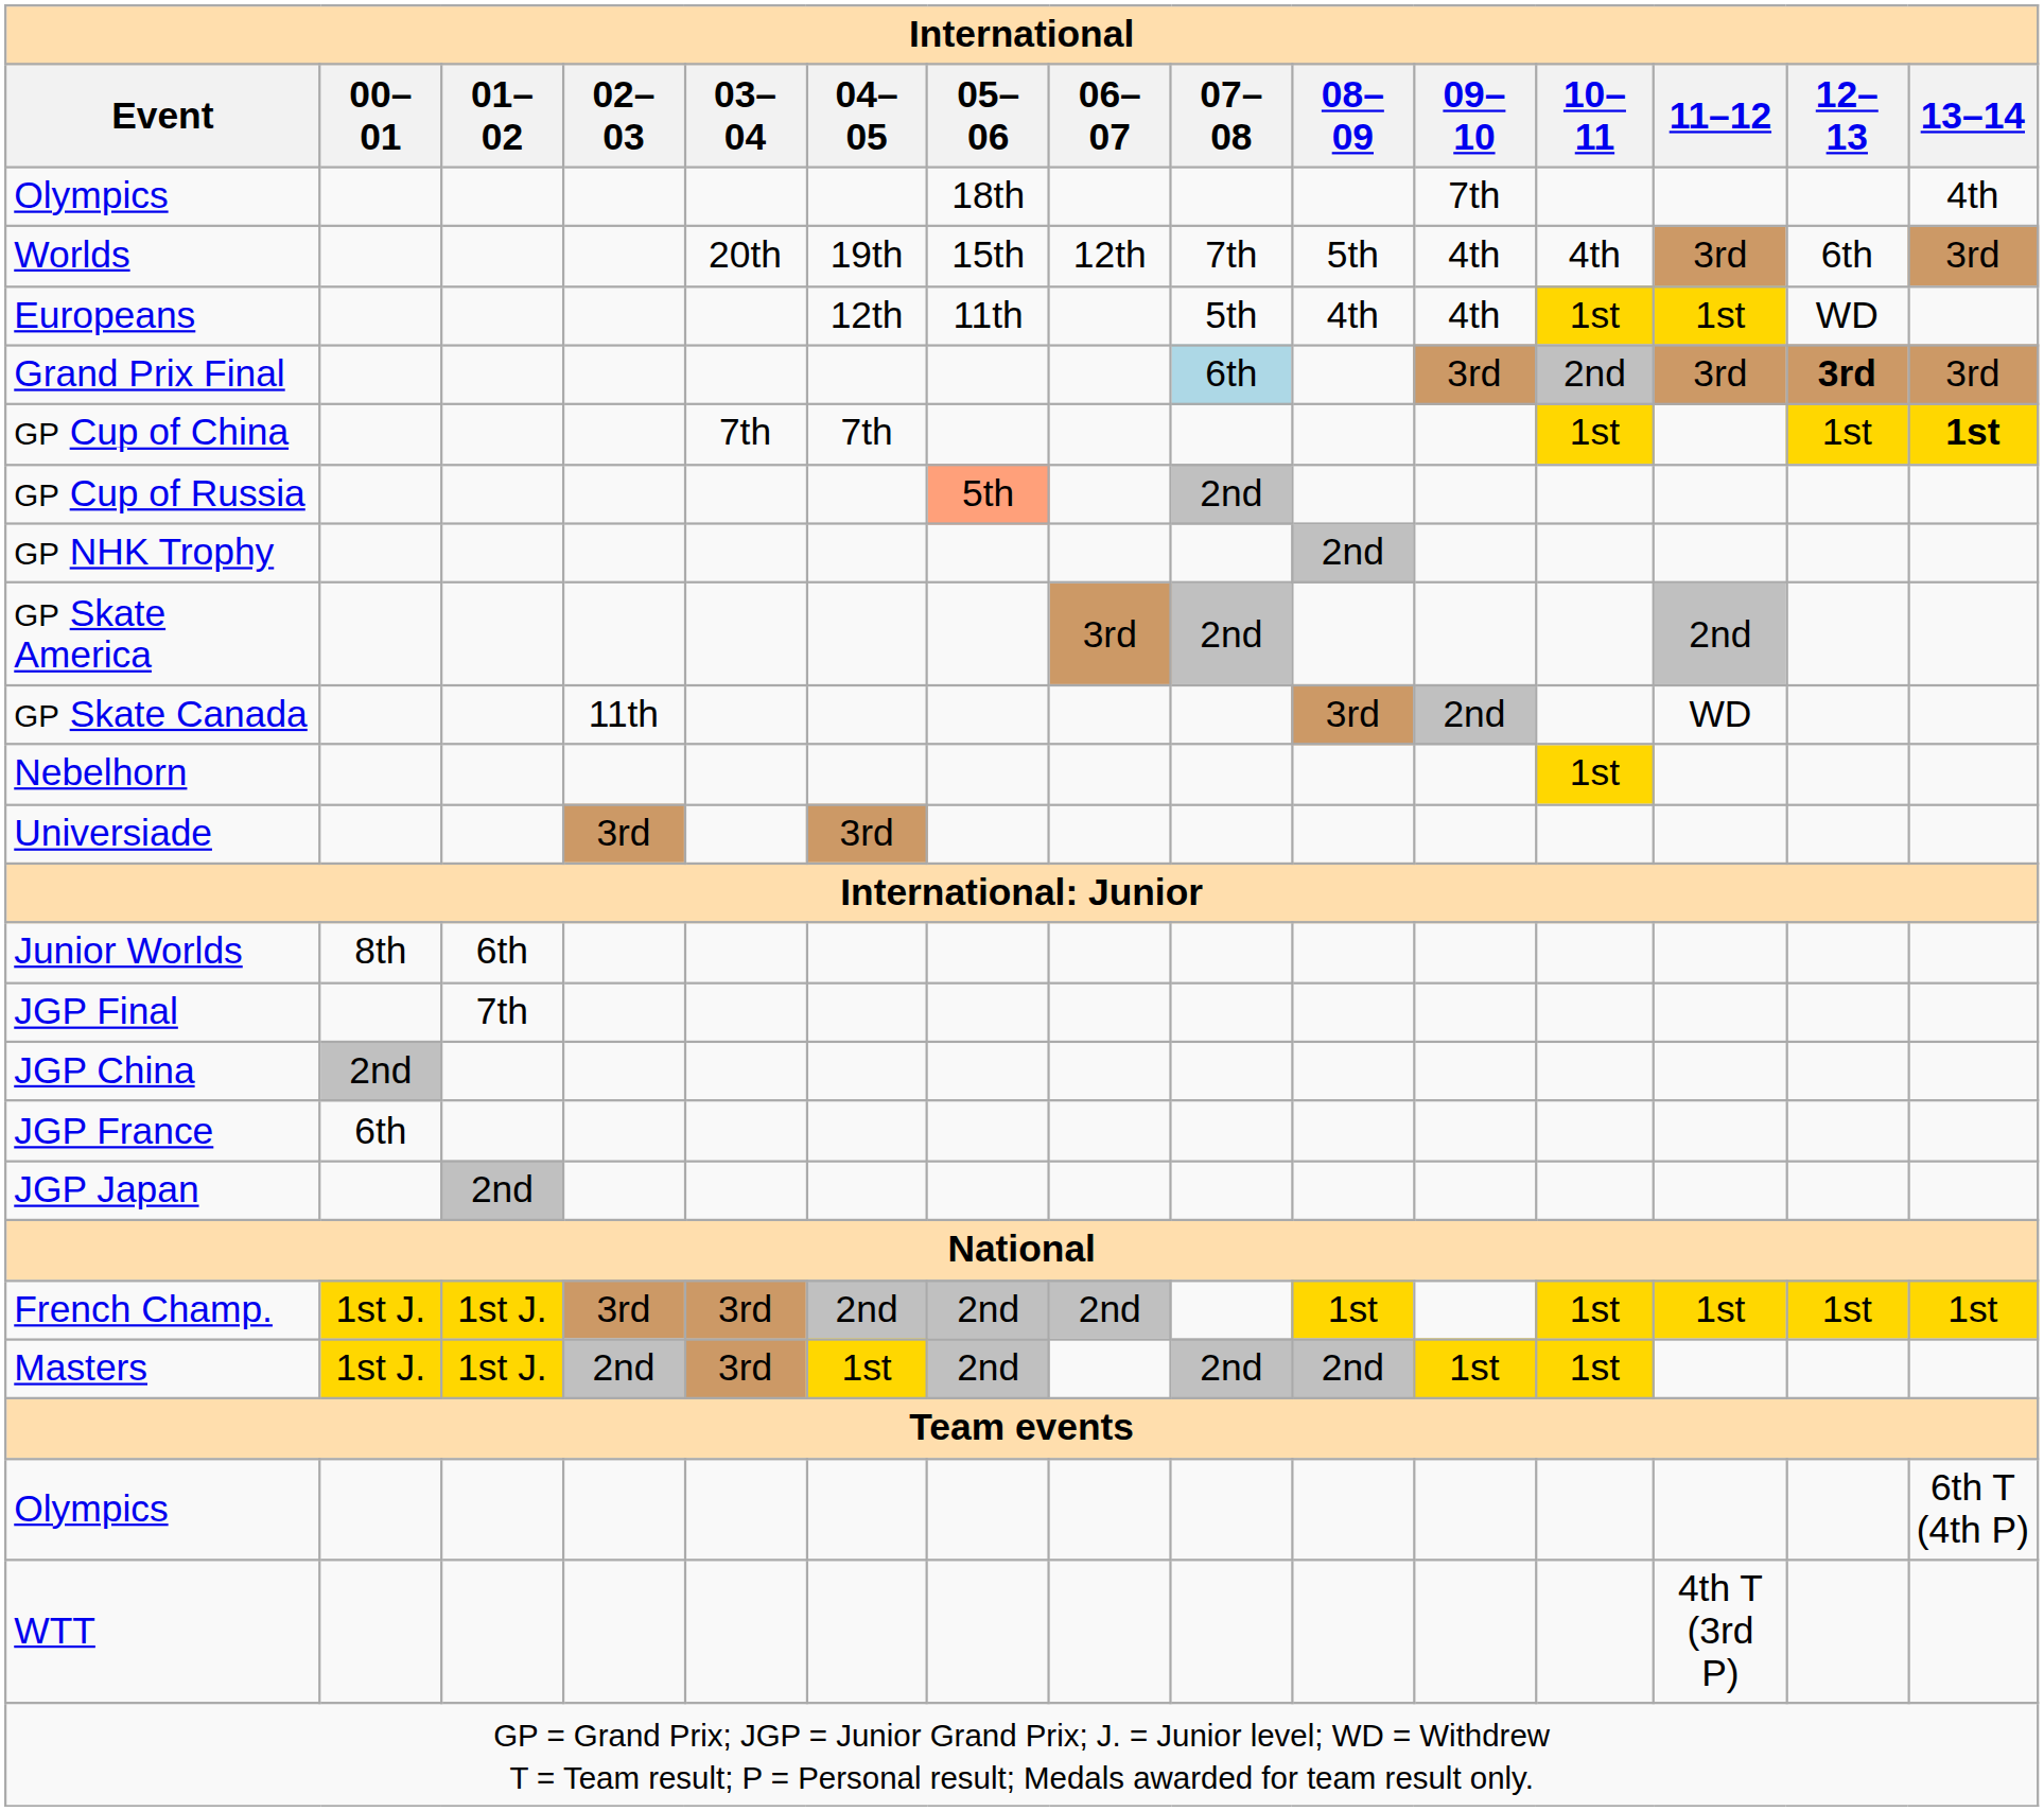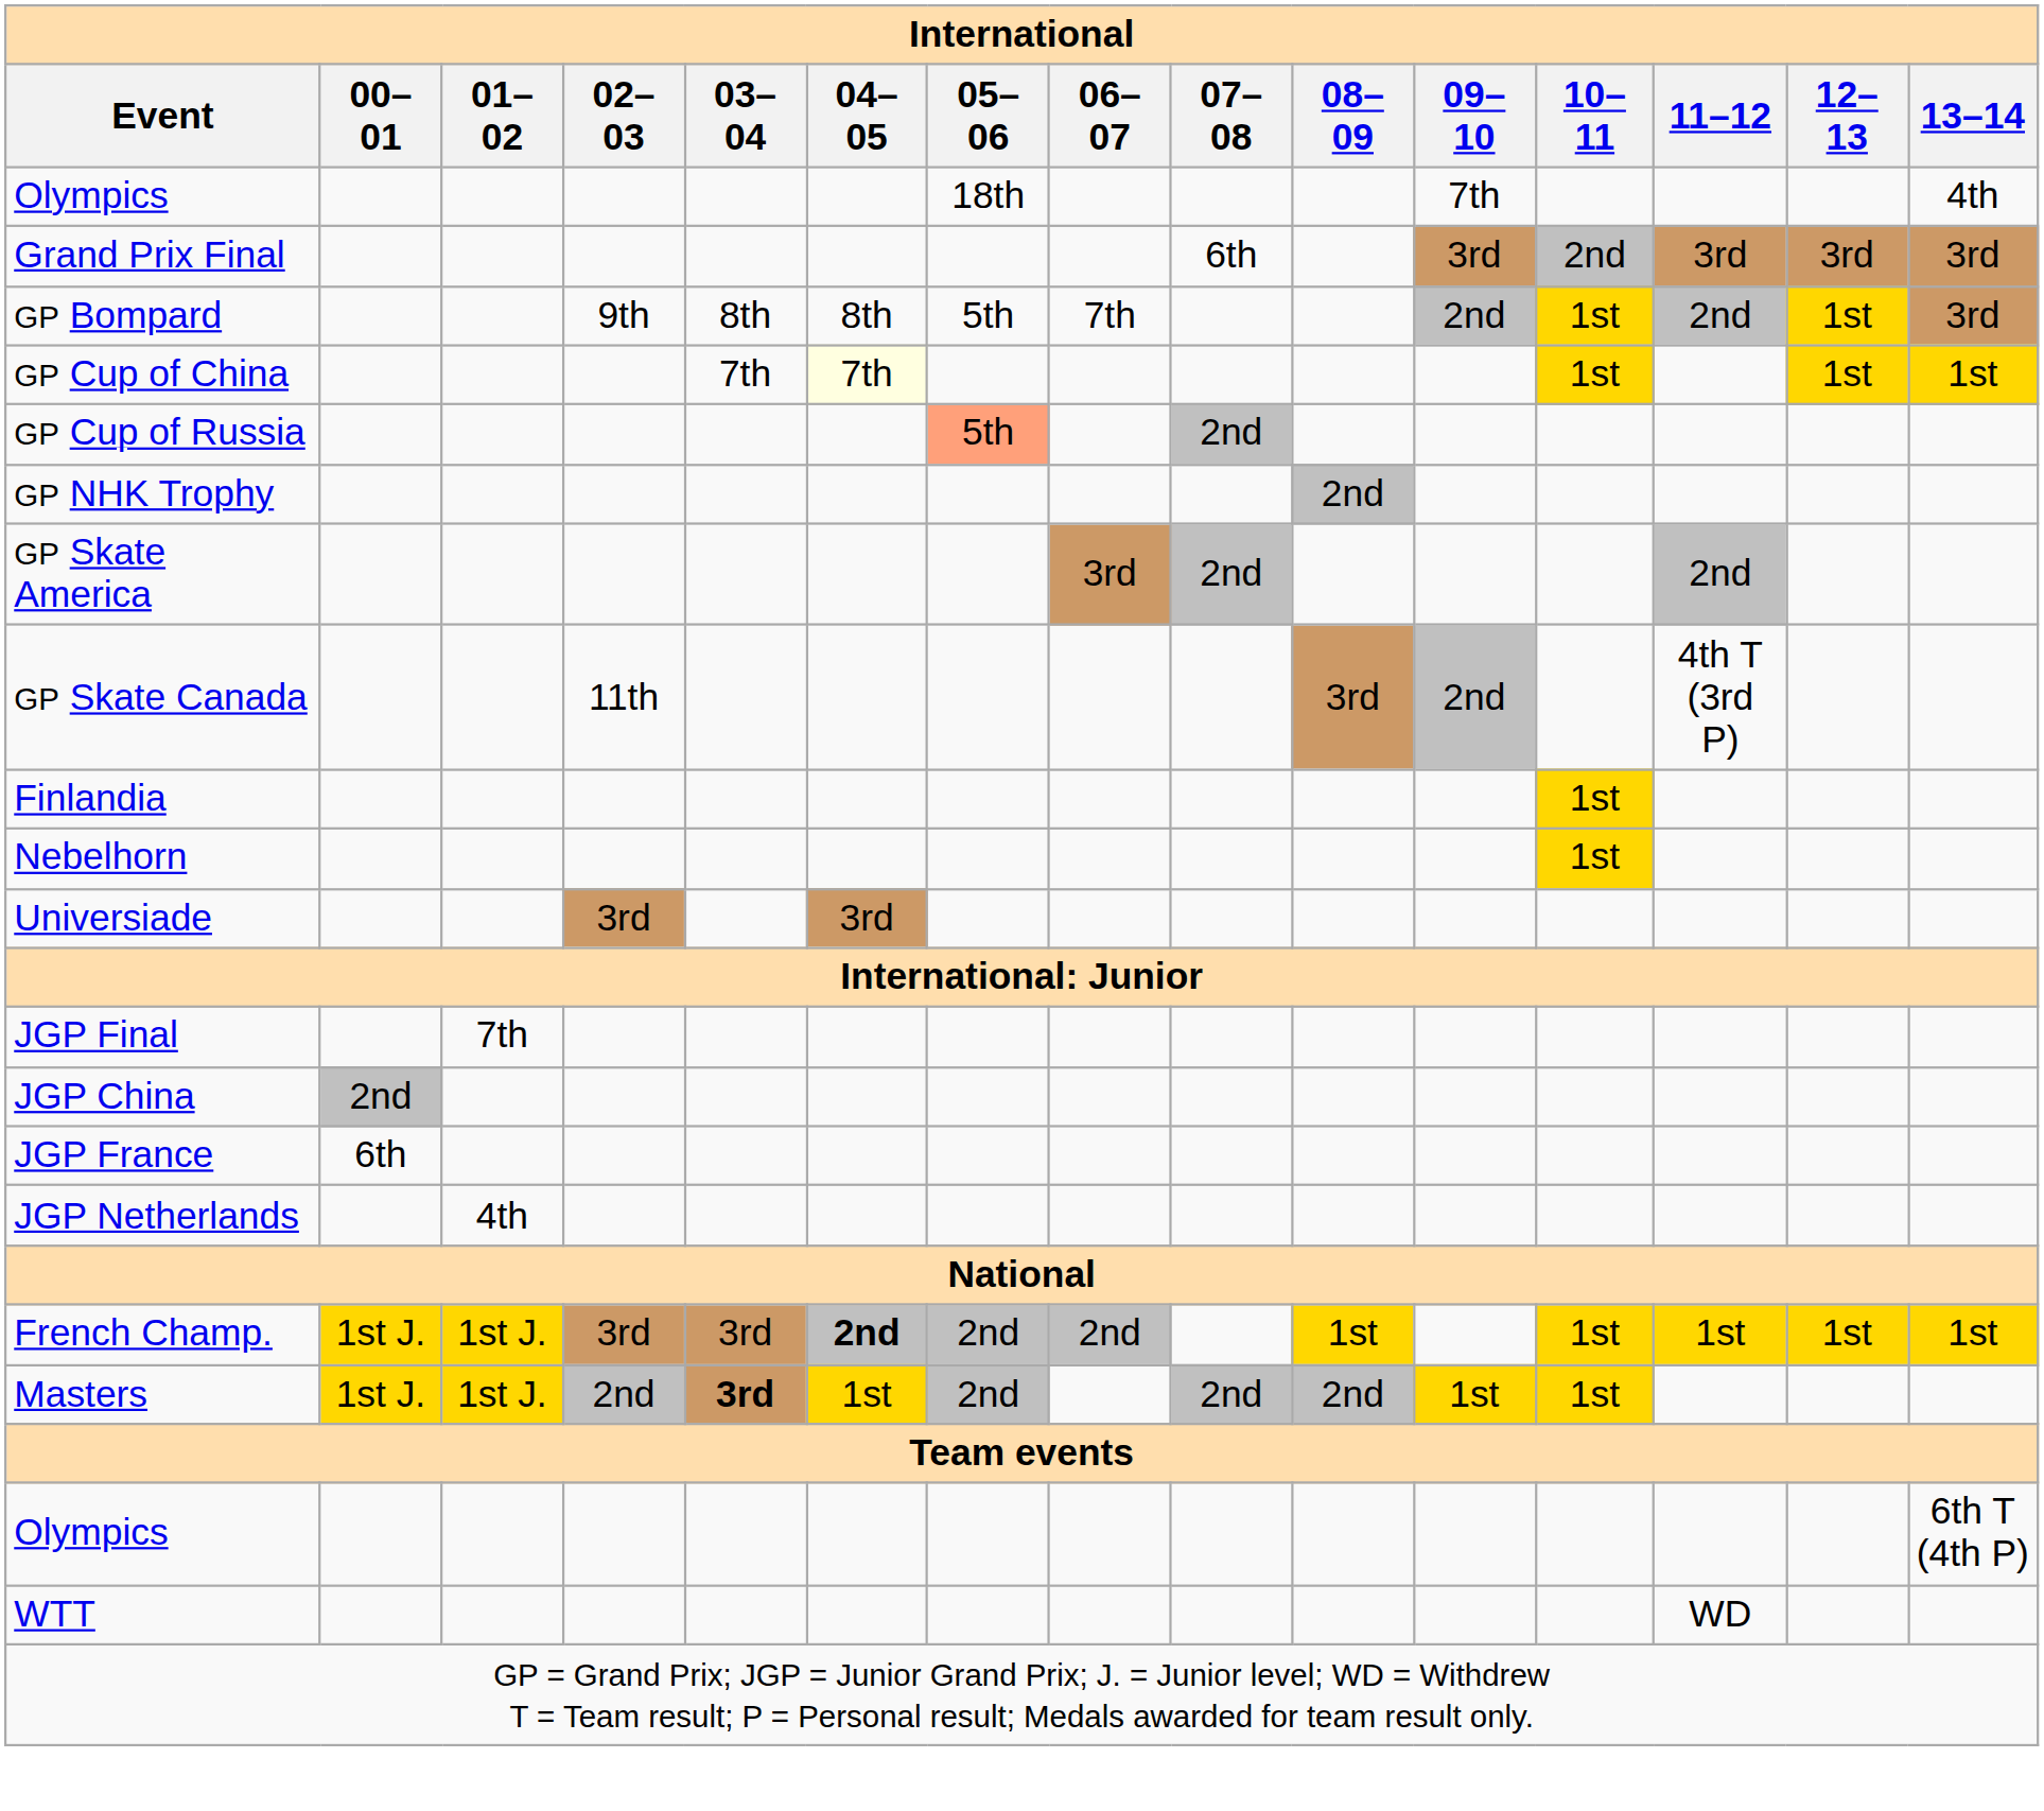- row: Worlds | 20th | 19th | 15th | 12th | 7th | 5th | 4th | 4th | 3rd | 6th | 3rd
- row: Europeans | 12th | 11th | 5th | 4th | 4th | 1st | 1st | WD
Grand Prix Final | 07–08: lightblue background -> no background
Grand Prix Final | 12–13: bold -> normal
+ row: GP Bompard | 9th | 8th | 8th | 5th | 7th | 2nd | 1st | 2nd | 1st | 3rd
GP Cup of China | 04–05: no background -> lightyellow background
GP Cup of China | 13–14: bold -> normal
GP Skate Canada | 11–12: WD -> 4th T (3rd P)
+ row: Finlandia | 1st
- row: Junior Worlds | 8th | 6th
- row: JGP Japan | 2nd
+ row: JGP Netherlands | 4th
French Champ. | 04–05: normal -> bold
Masters | 03–04: normal -> bold
WTT | 11–12: 4th T (3rd P) -> WD
